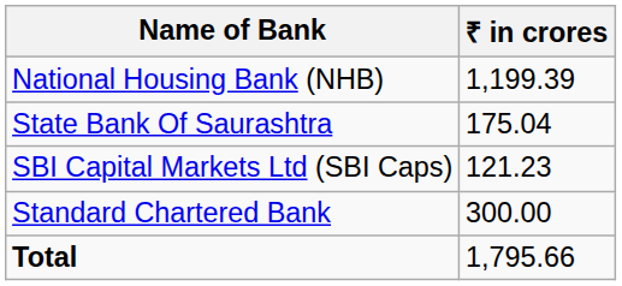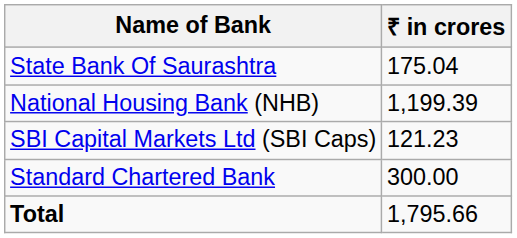rows swapped: National Housing Bank (NHB) <-> State Bank Of Saurashtra
